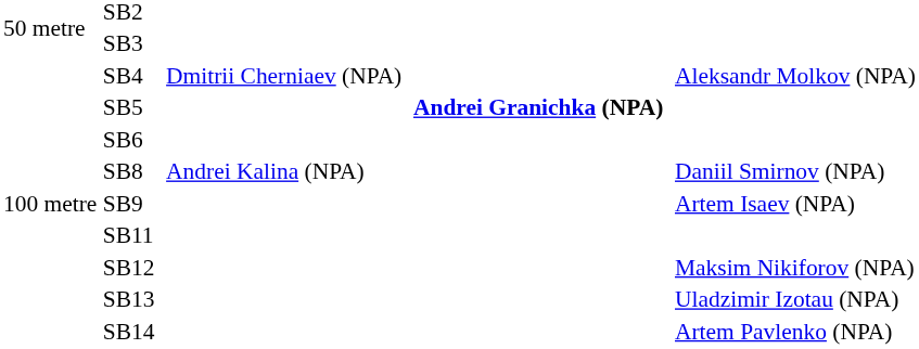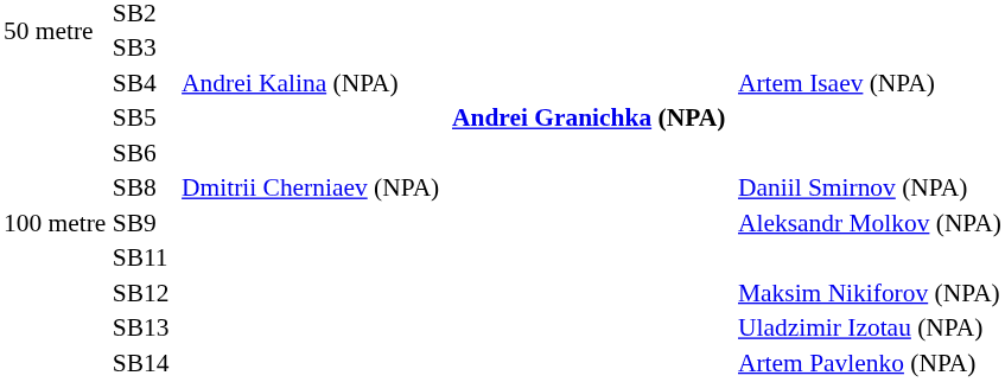SB4 | column 3: Dmitrii Cherniaev (NPA) -> Andrei Kalina (NPA)
SB4 | column 5: Aleksandr Molkov (NPA) -> Artem Isaev (NPA)
SB8 | column 3: Andrei Kalina (NPA) -> Dmitrii Cherniaev (NPA)
SB9 | column 5: Artem Isaev (NPA) -> Aleksandr Molkov (NPA)
